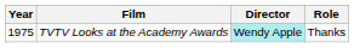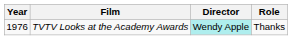TVTV Looks at the Academy Awards | Year: 1975 -> 1976
